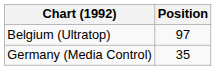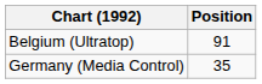Belgium (Ultratop) | Position: 97 -> 91
